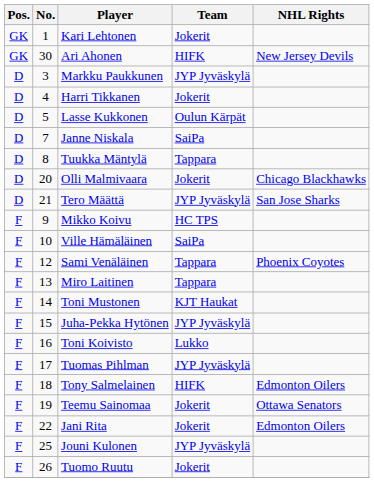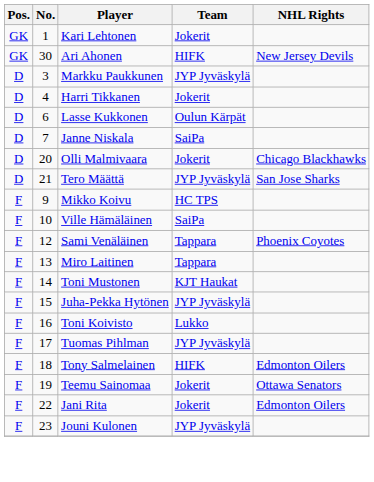Lasse Kukkonen | No.: 5 -> 6
- row: D | 8 | Tuukka Mäntylä | Tappara
Jouni Kulonen | No.: 25 -> 23
- row: F | 26 | Tuomo Ruutu | Jokerit
